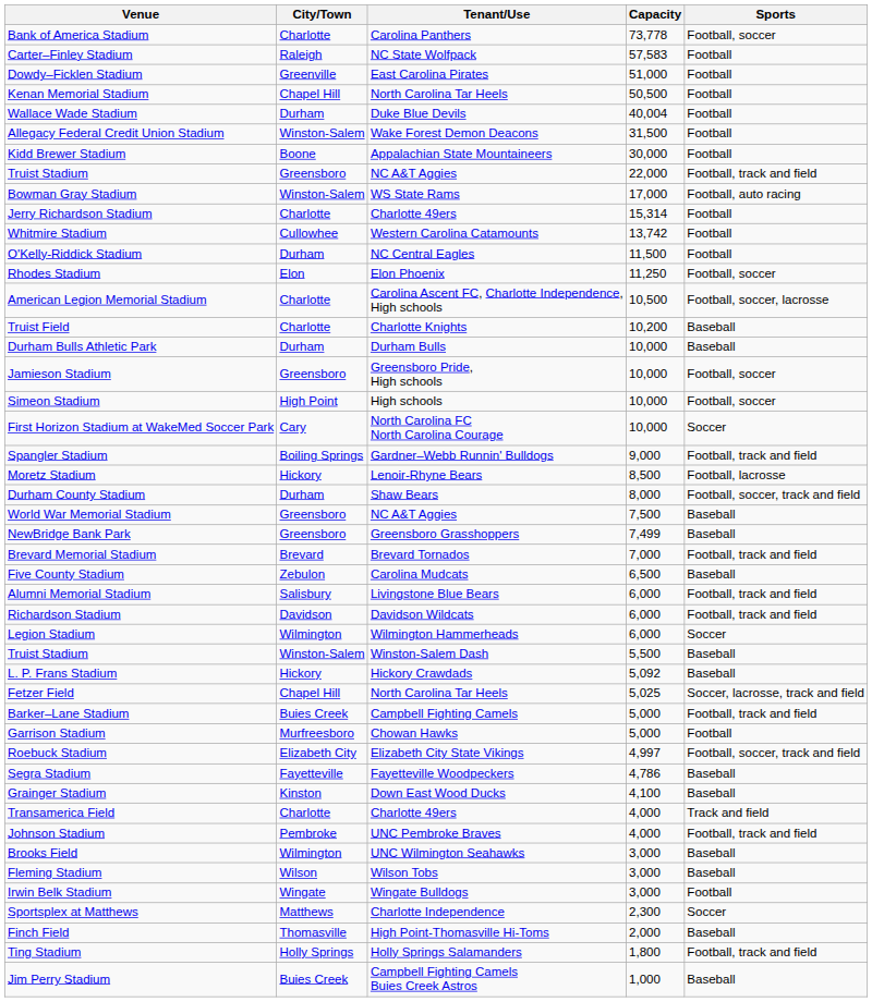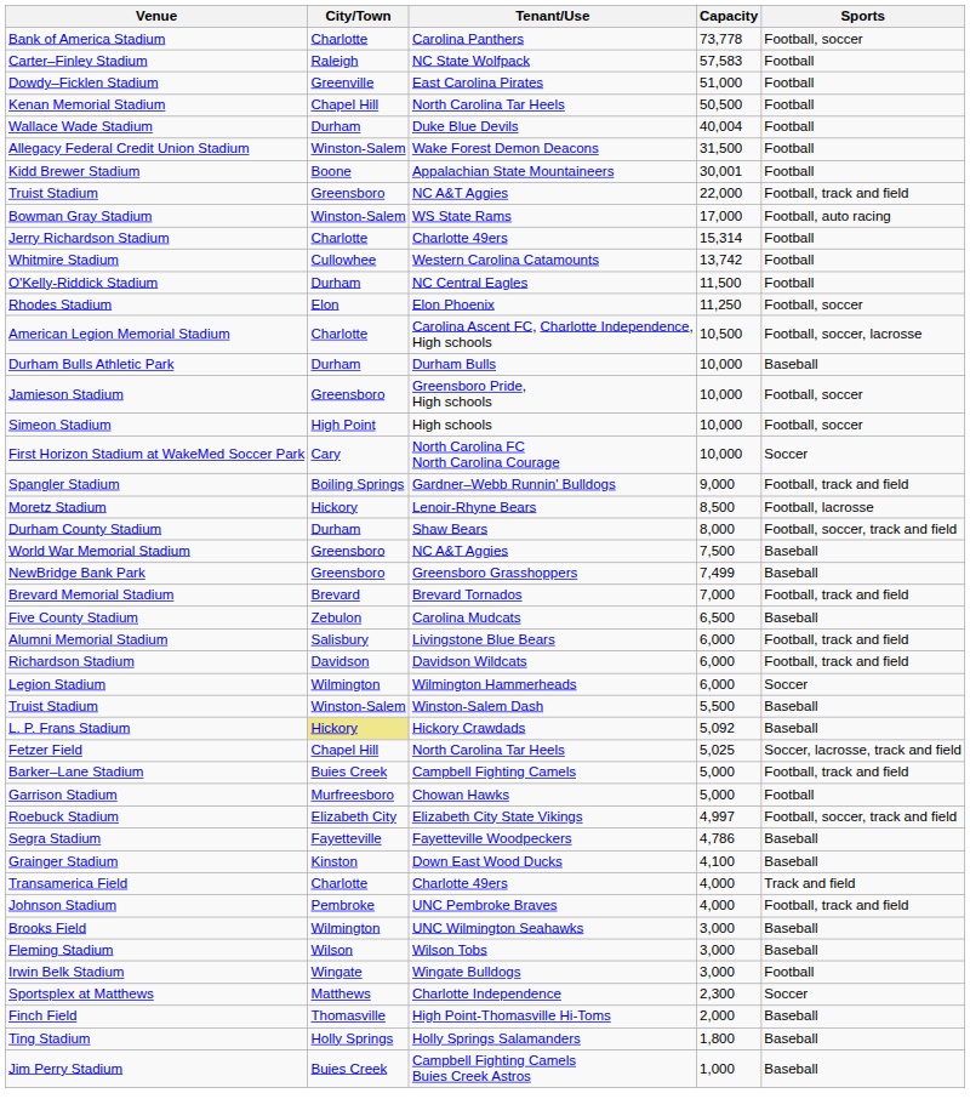Kidd Brewer Stadium | Capacity: 30,000 -> 30,001
- row: Truist Field | Charlotte | Charlotte Knights | 10,200 | Baseball
L. P. Frans Stadium | City/Town: no background -> khaki background
Ting Stadium | Sports: Football, track and field -> Baseball
